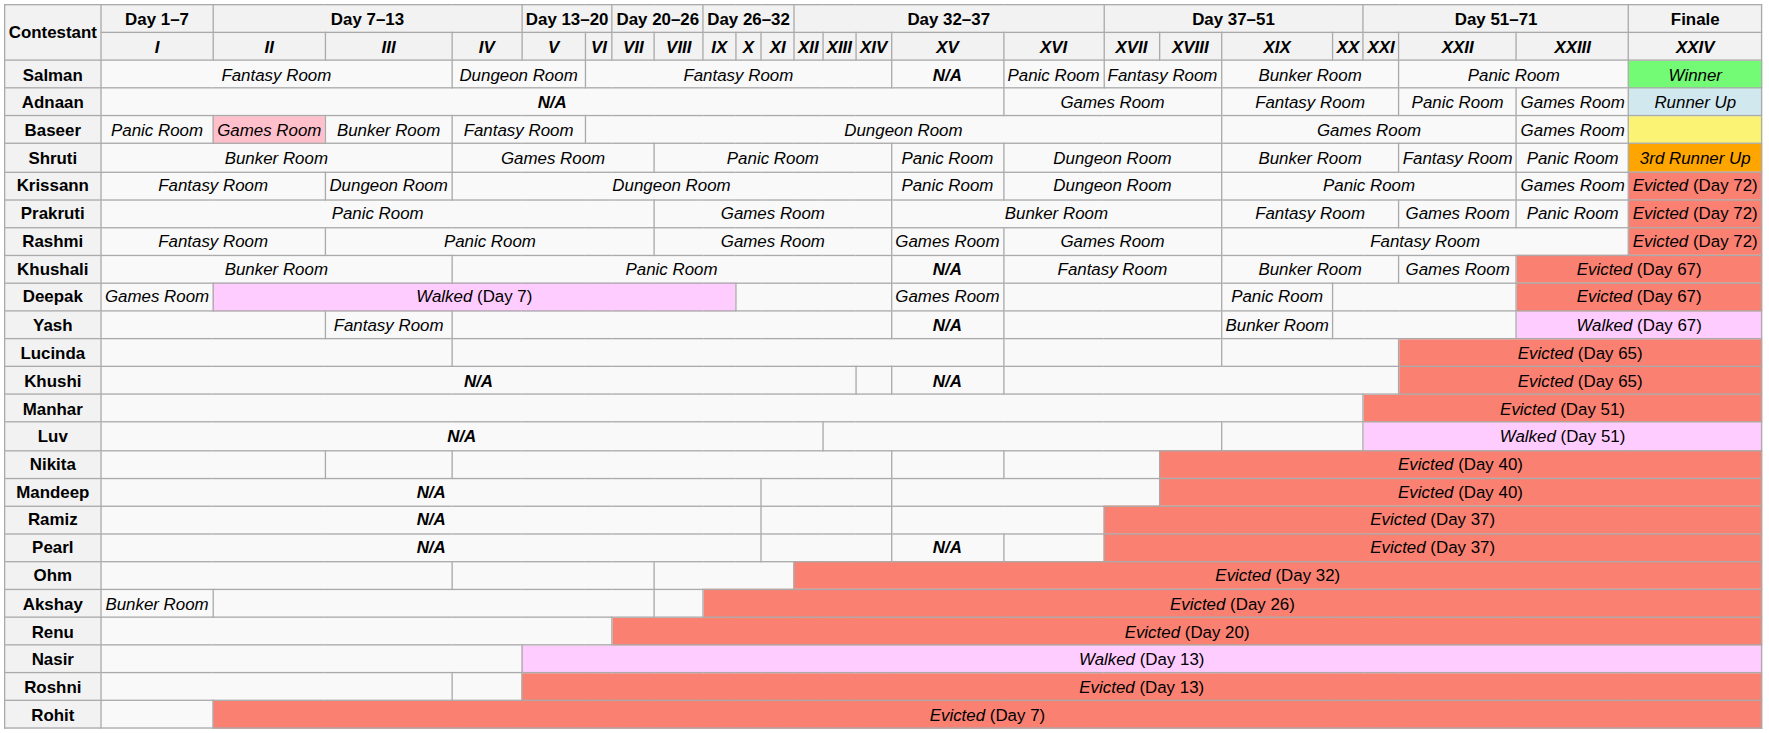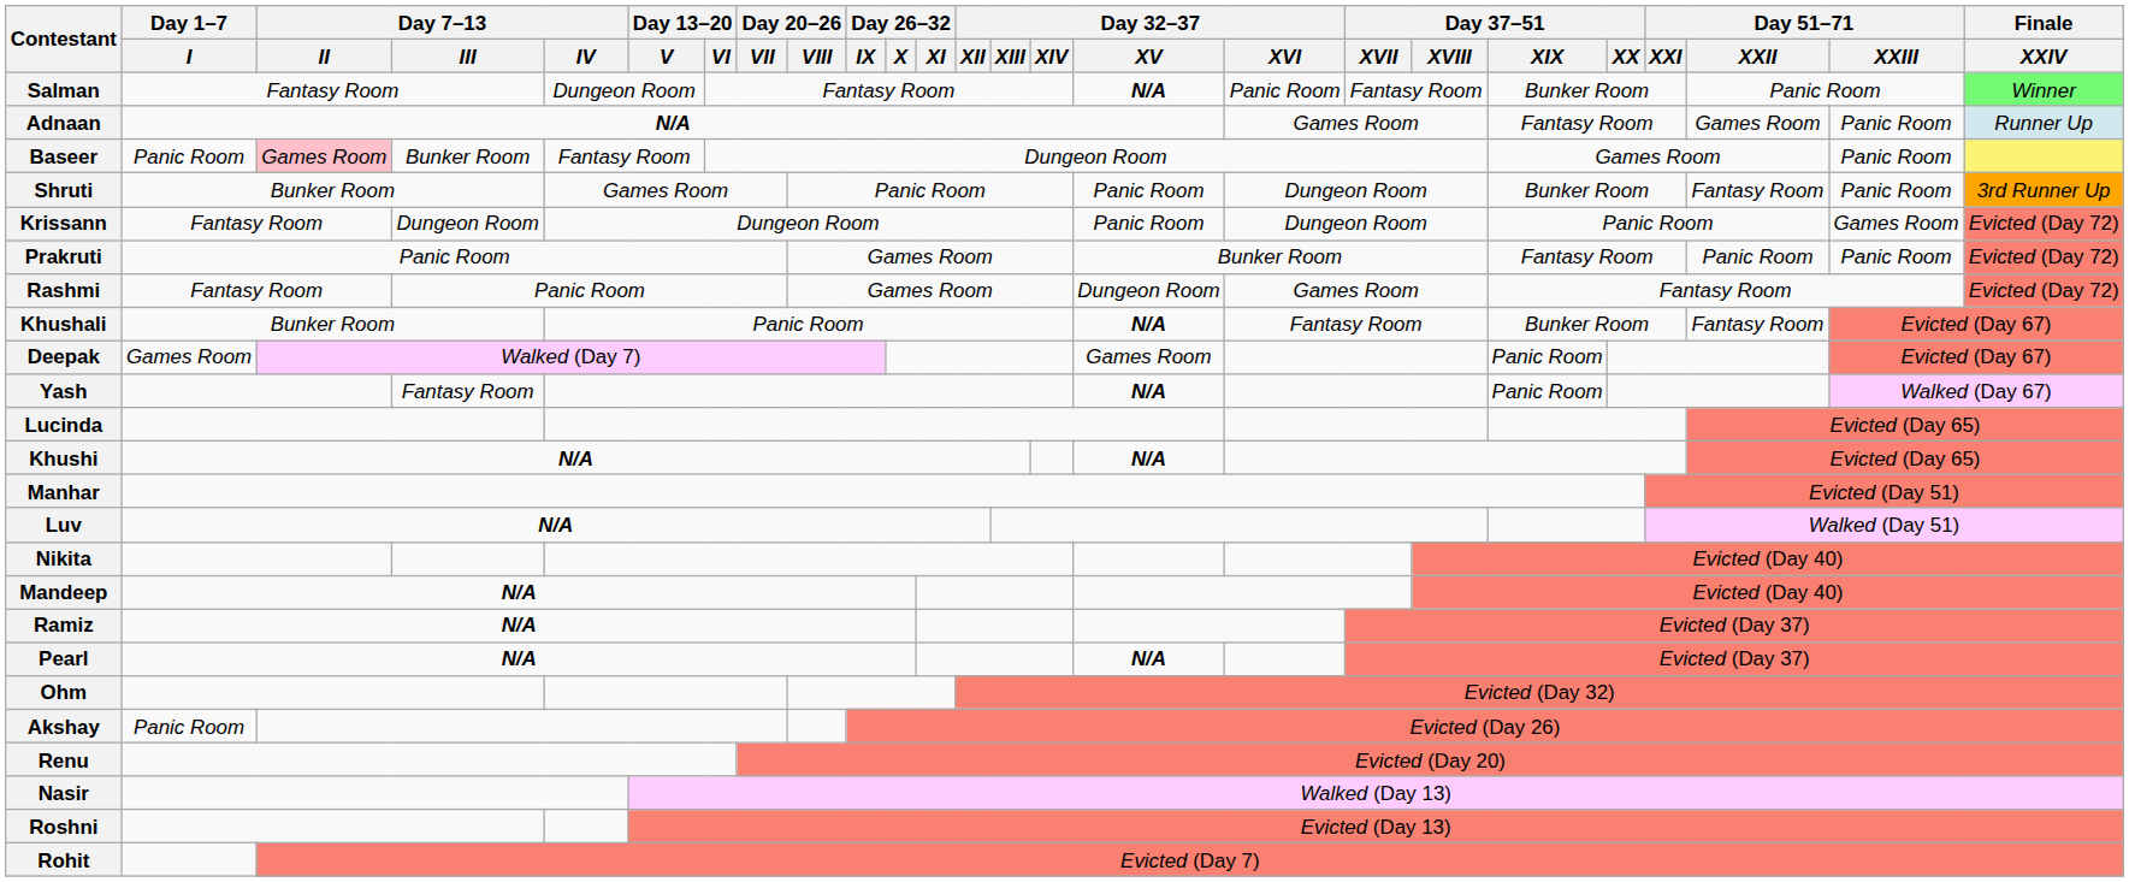Adnaan | Day 51–71 / XXII: Panic Room -> Games Room
Adnaan | Day 51–71 / XXIII: Games Room -> Panic Room
Baseer | Day 51–71 / XXIII: Games Room -> Panic Room
Prakruti | Day 51–71 / XXII: Games Room -> Panic Room
Rashmi | Day 32–37 / XV: Games Room -> Dungeon Room
Khushali | Day 51–71 / XXII: Games Room -> Fantasy Room
Yash | Day 37–51 / XIX: Bunker Room -> Panic Room
Akshay | Day 1–7 / I: Bunker Room -> Panic Room
